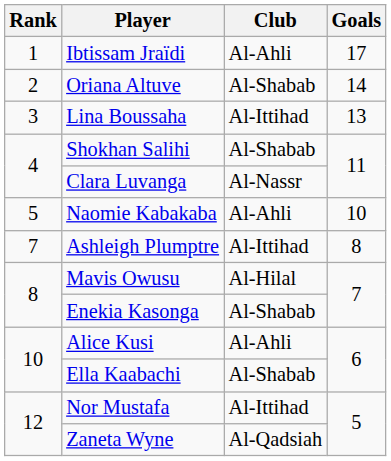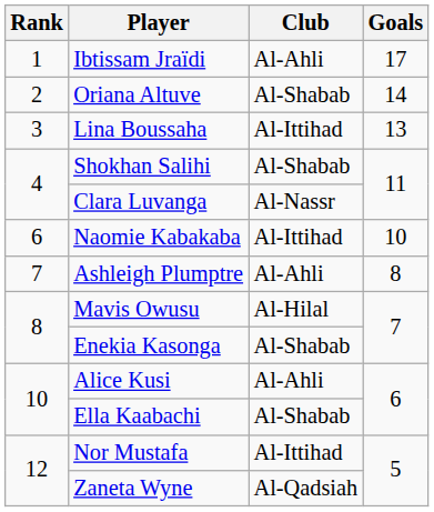Naomie Kabakaba | Rank: 5 -> 6
Naomie Kabakaba | Club: Al-Ahli -> Al-Ittihad
Ashleigh Plumptre | Club: Al-Ittihad -> Al-Ahli
